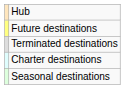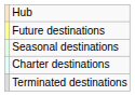rows swapped: Seasonal destinations <-> Terminated destinations
